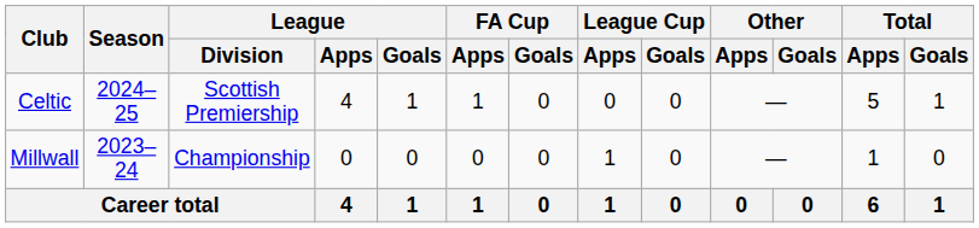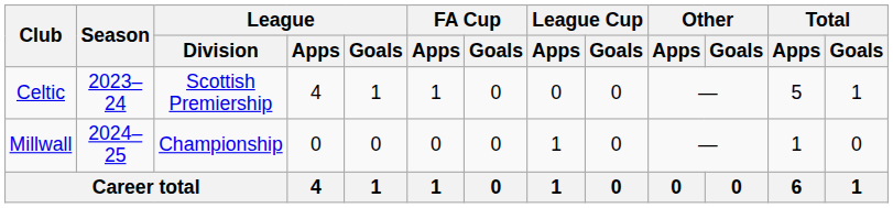Celtic | Season: 2024–25 -> 2023–24
Millwall | Season: 2023–24 -> 2024–25
